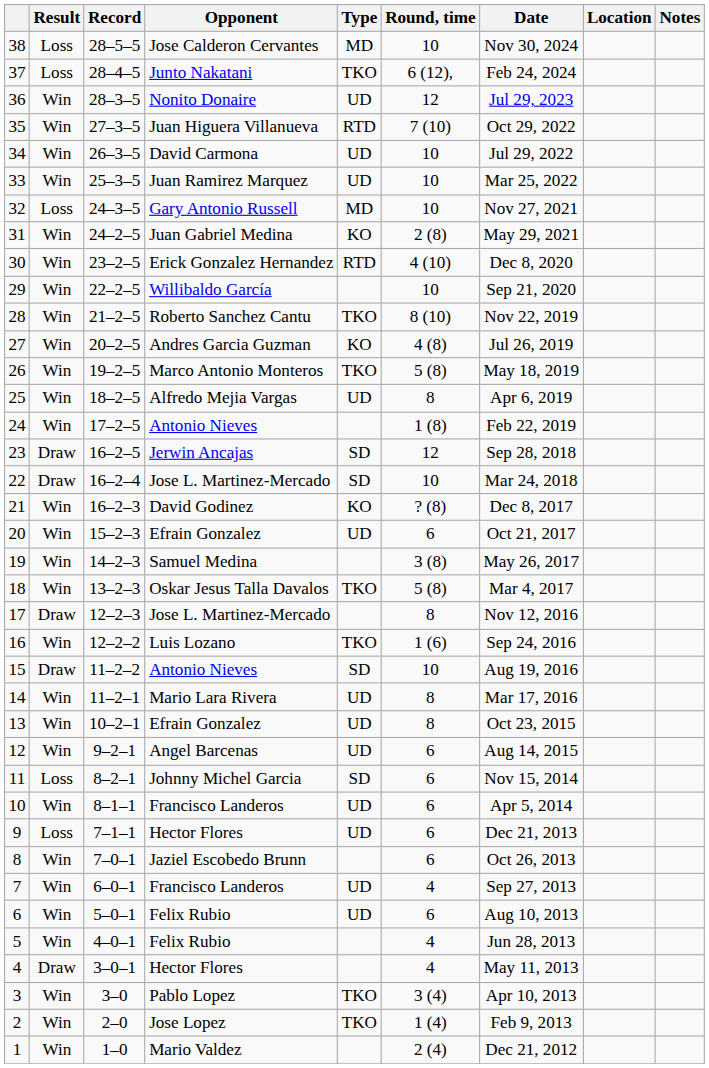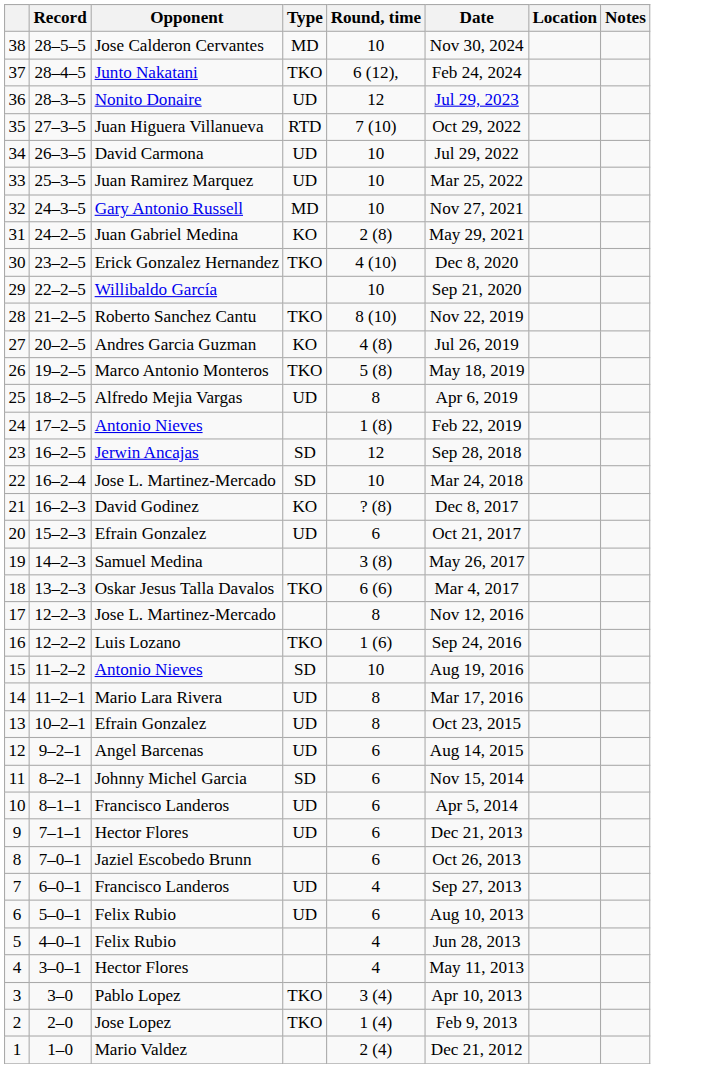- column: Result | Loss | Loss | Win | Win | Win | Win | Loss | Win | Win | Win | Win | Win | Win | Win | Win | Draw | Draw | Win | Win | Win | Win | Draw | Win | Draw | Win | Win | Win | Loss | Win | Loss | Win | Win | Win | Win | Draw | Win | Win | Win
30 | Type: RTD -> TKO
18 | Round, time: 5 (8) -> 6 (6)
